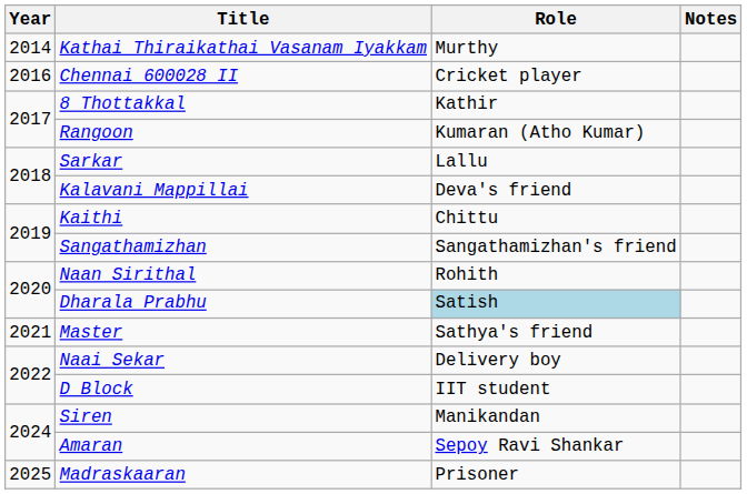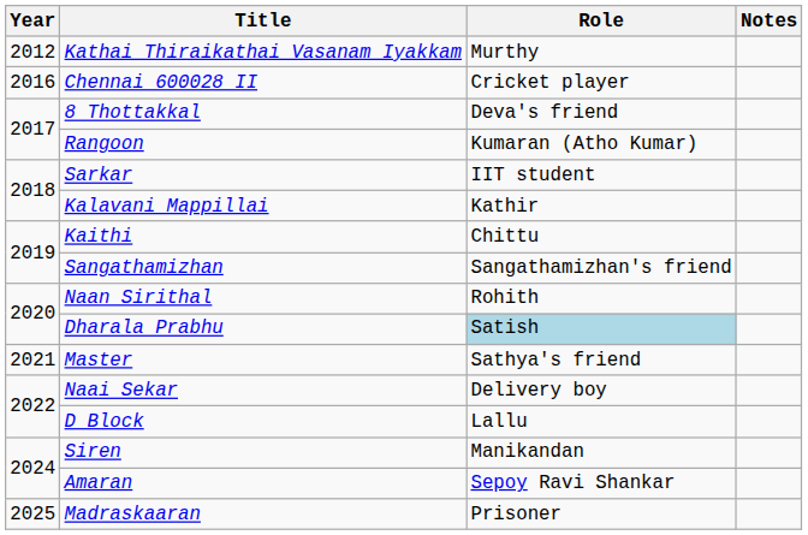Kathai Thiraikathai Vasanam Iyakkam | Year: 2014 -> 2012
8 Thottakkal | Role: Kathir -> Deva's friend
Sarkar | Role: Lallu -> IIT student
Kalavani Mappillai | Role: Deva's friend -> Kathir
D Block | Role: IIT student -> Lallu
